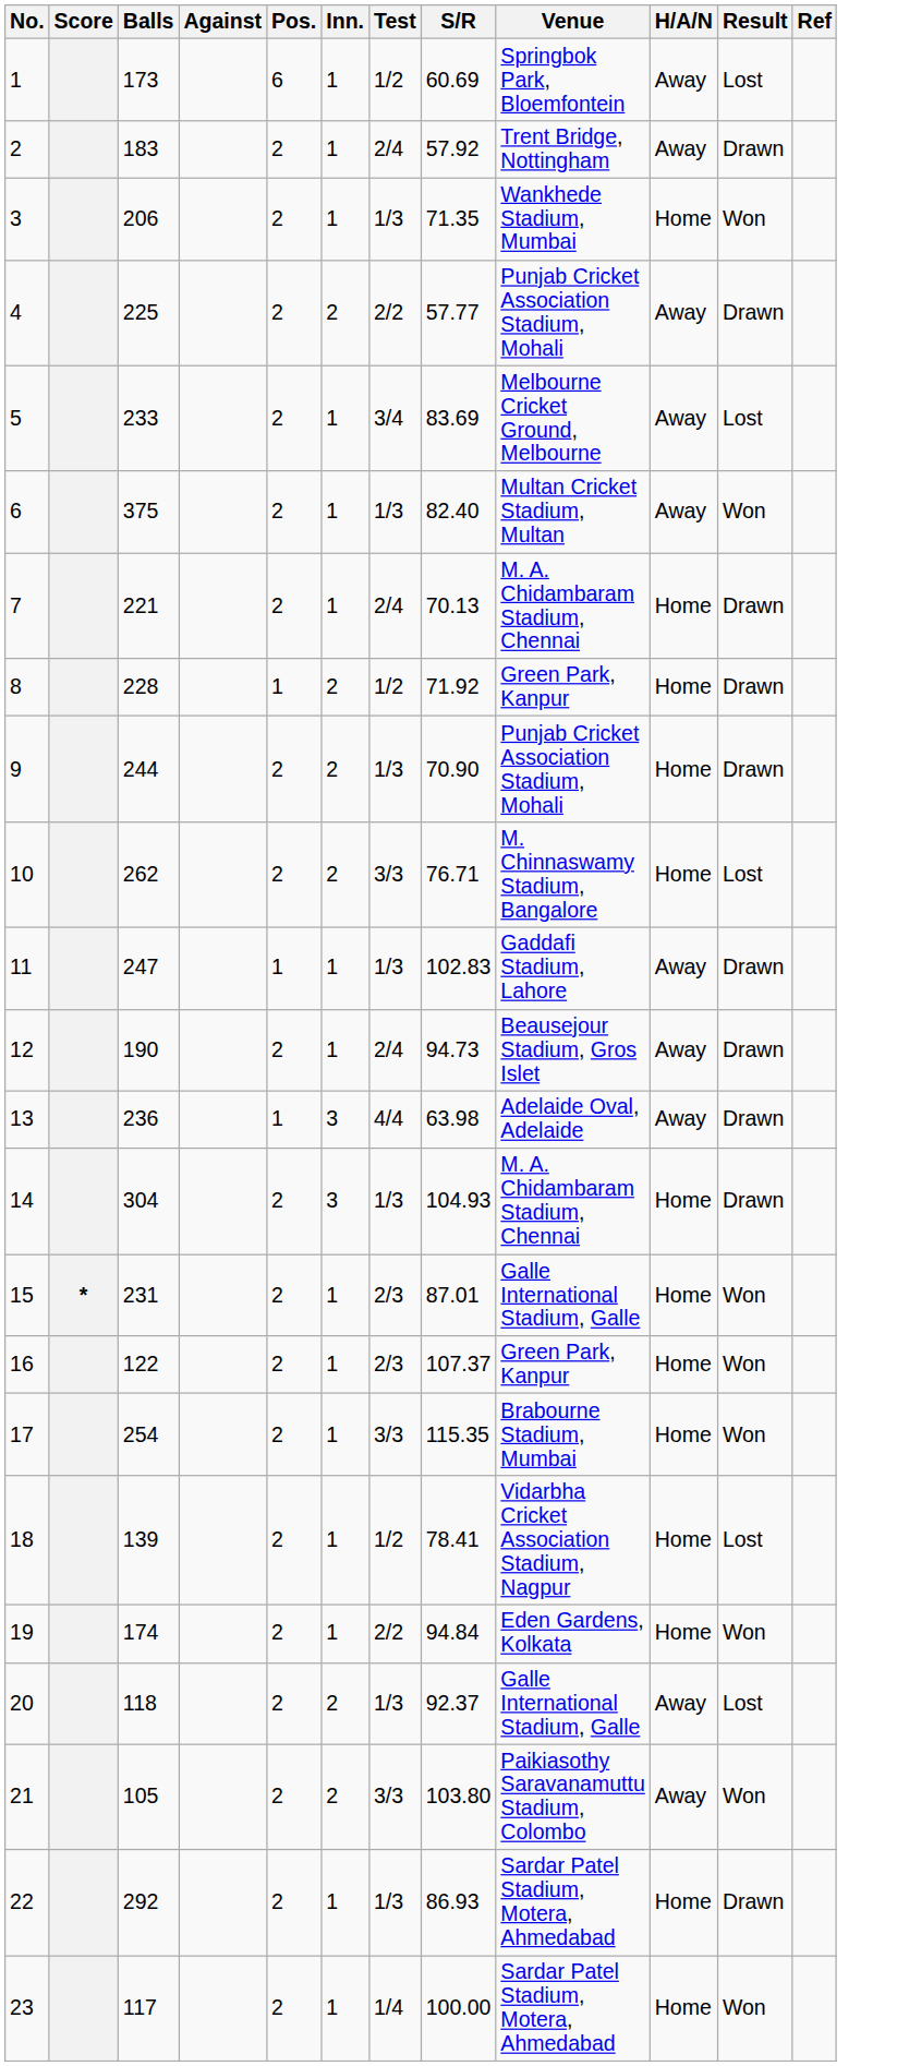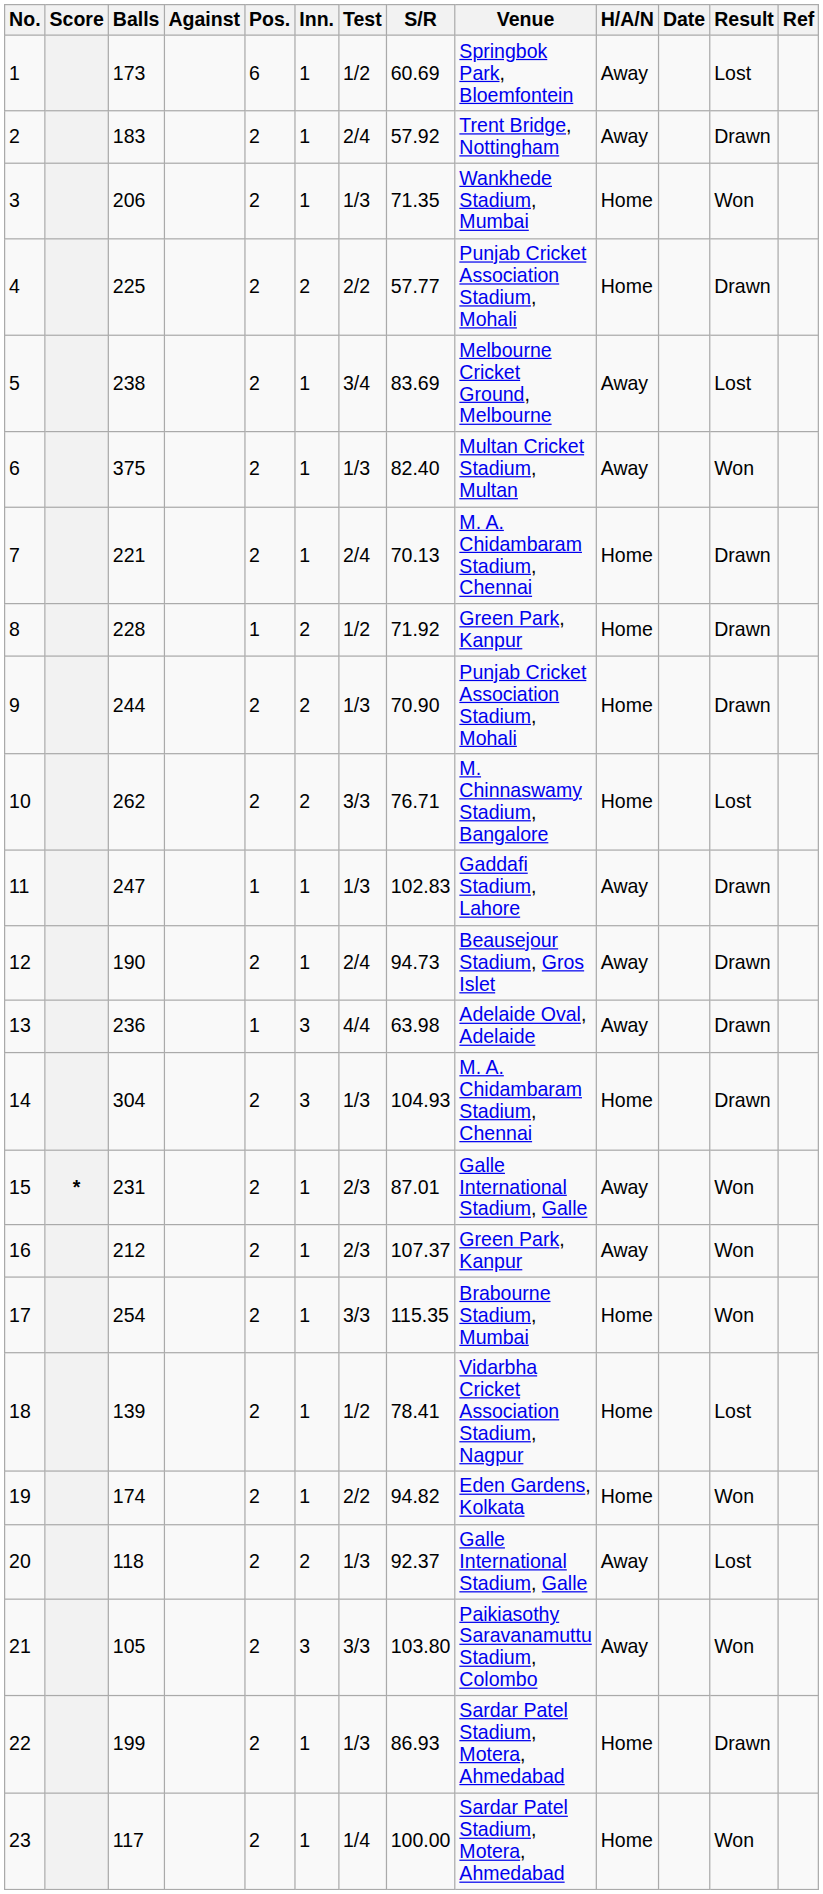+ column: Date
4 | H/A/N: Away -> Home
5 | Balls: 233 -> 238
15 | H/A/N: Home -> Away
16 | Balls: 122 -> 212
16 | H/A/N: Home -> Away
19 | S/R: 94.84 -> 94.82
21 | Inn.: 2 -> 3
22 | Balls: 292 -> 199
